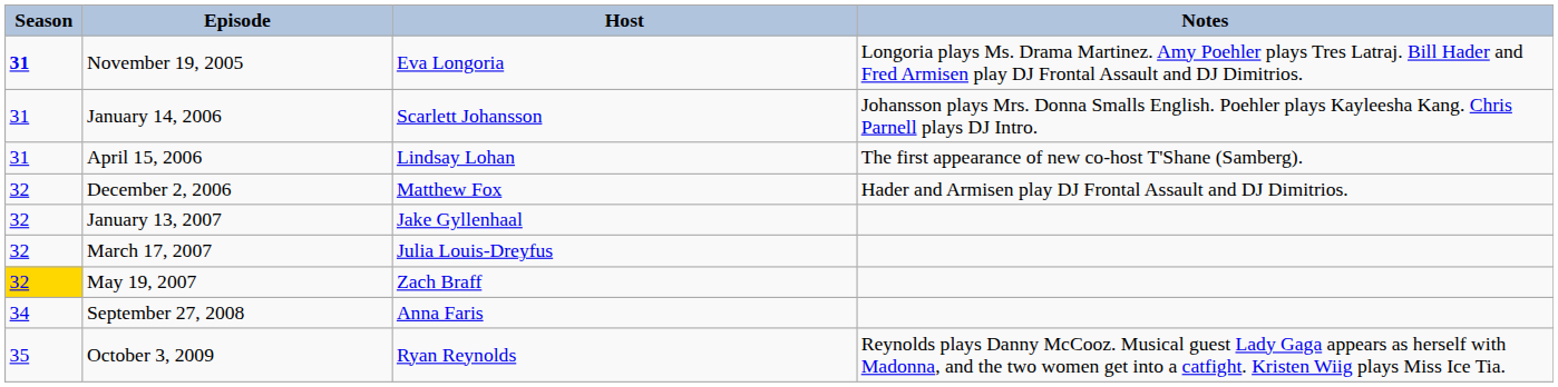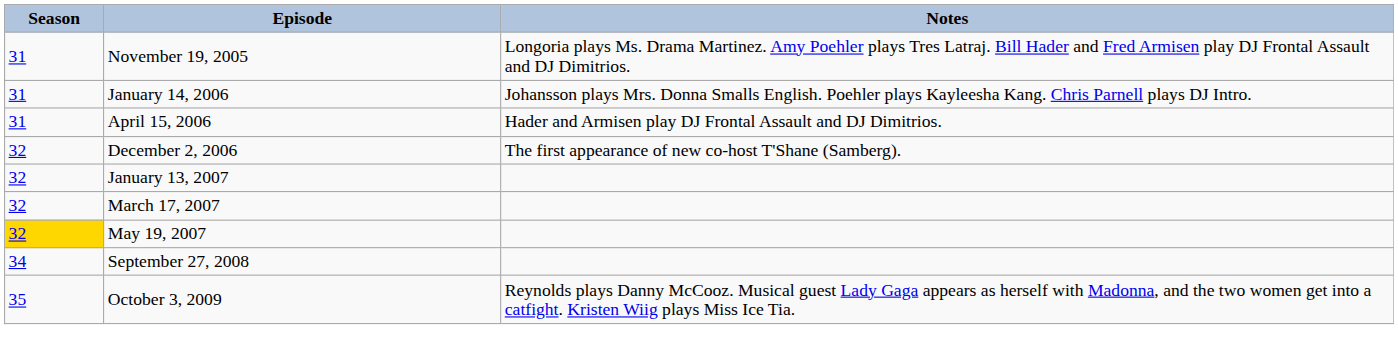- column: Host | Eva Longoria | Scarlett Johansson | Lindsay Lohan | Matthew Fox | Jake Gyllenhaal | Julia Louis-Dreyfus | Zach Braff | Anna Faris | Ryan Reynolds
November 19, 2005 | Season: bold -> normal
April 15, 2006 | Notes: The first appearance of new co-host T'Shane (Samberg). -> Hader and Armisen play DJ Frontal Assault and DJ Dimitrios.
December 2, 2006 | Notes: Hader and Armisen play DJ Frontal Assault and DJ Dimitrios. -> The first appearance of new co-host T'Shane (Samberg).
